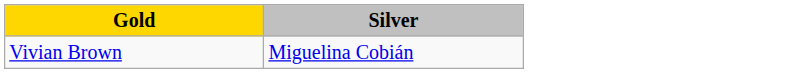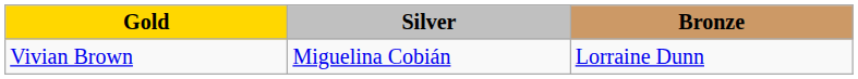+ column: Bronze | Lorraine Dunn
